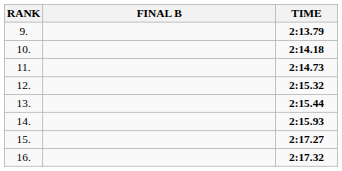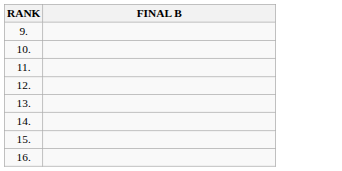- column: TIME | 2:13.79 | 2:14.18 | 2:14.73 | 2:15.32 | 2:15.44 | 2:15.93 | 2:17.27 | 2:17.32
